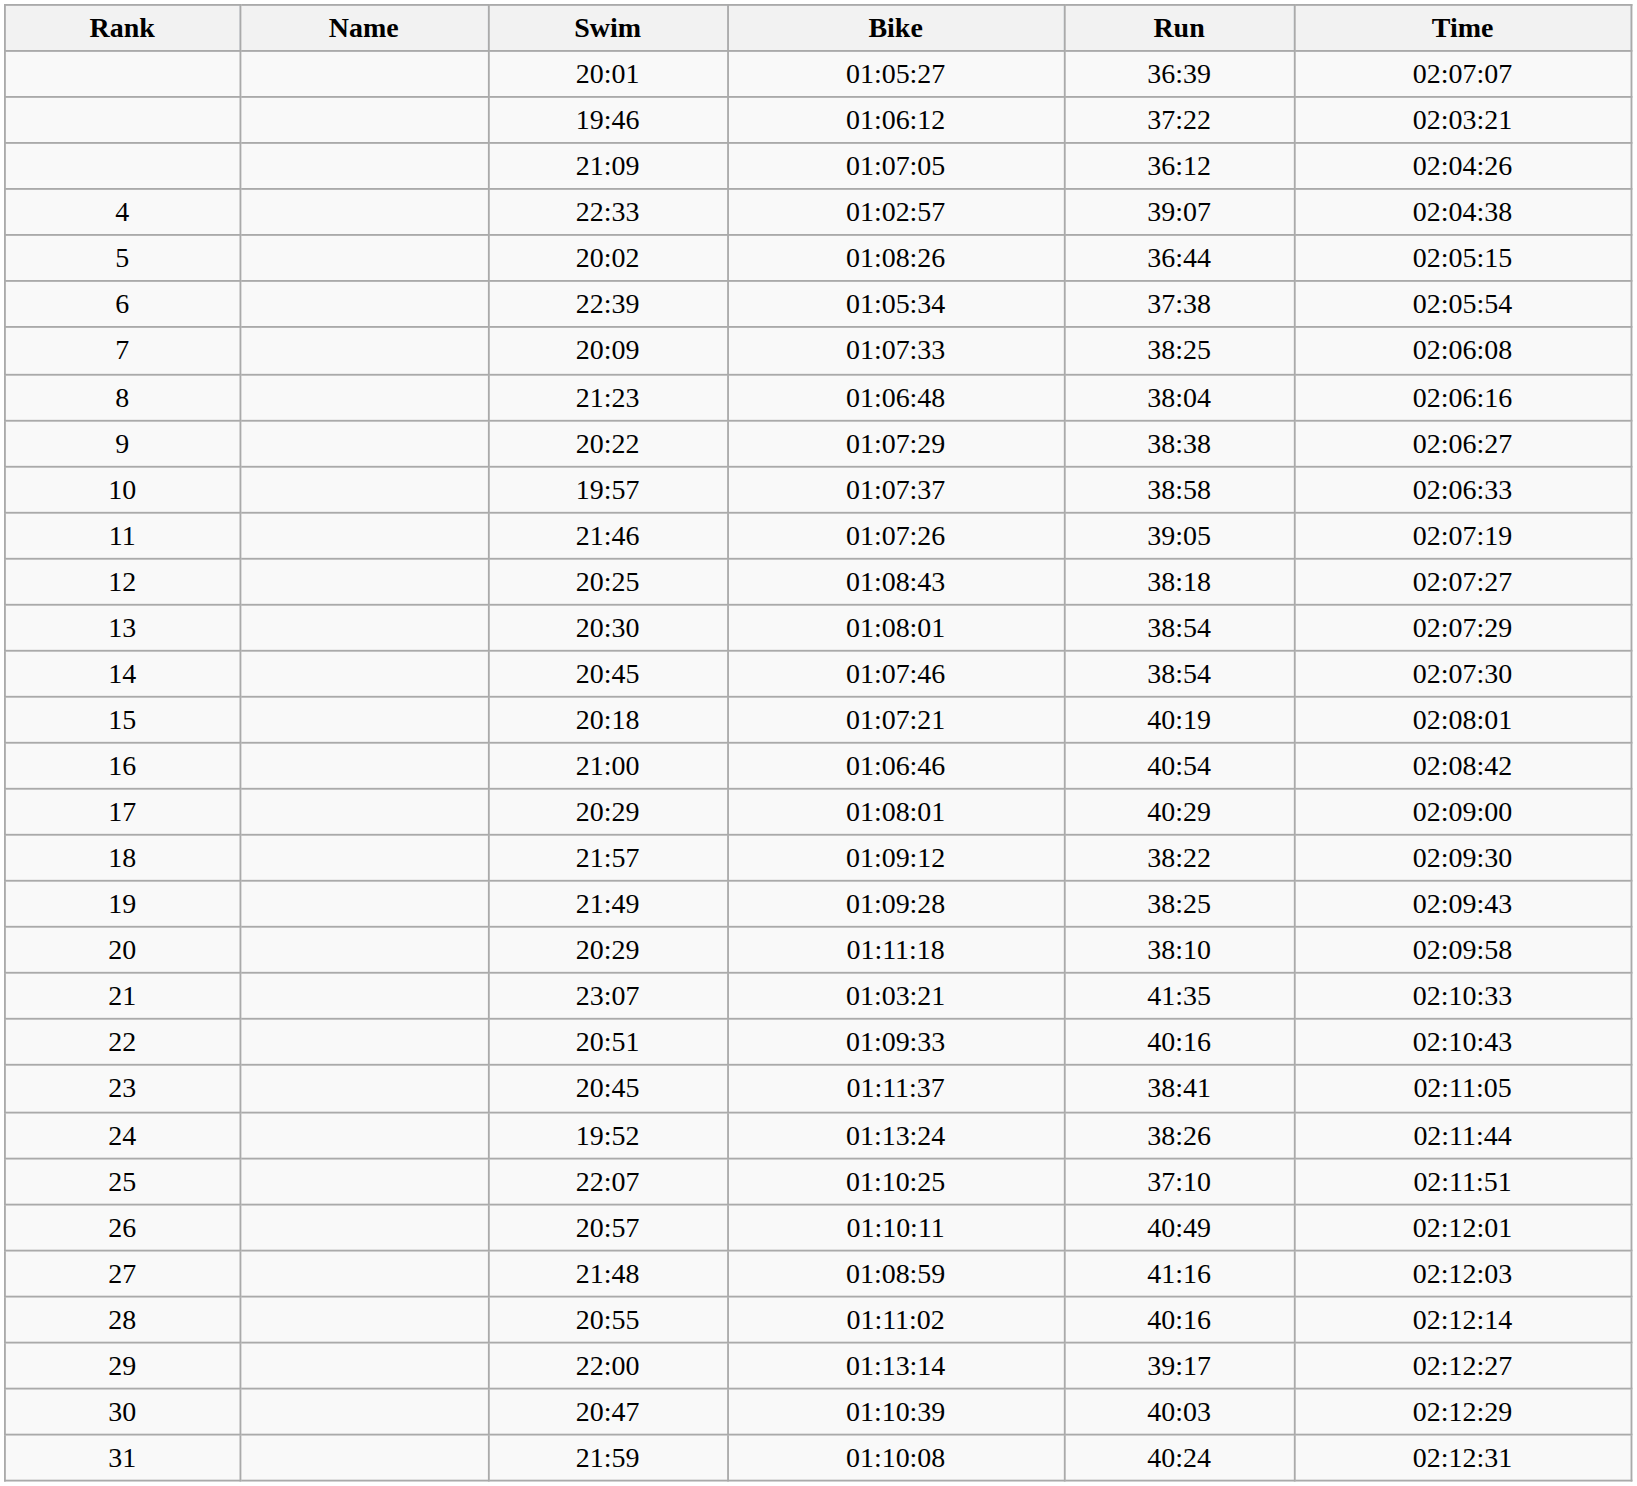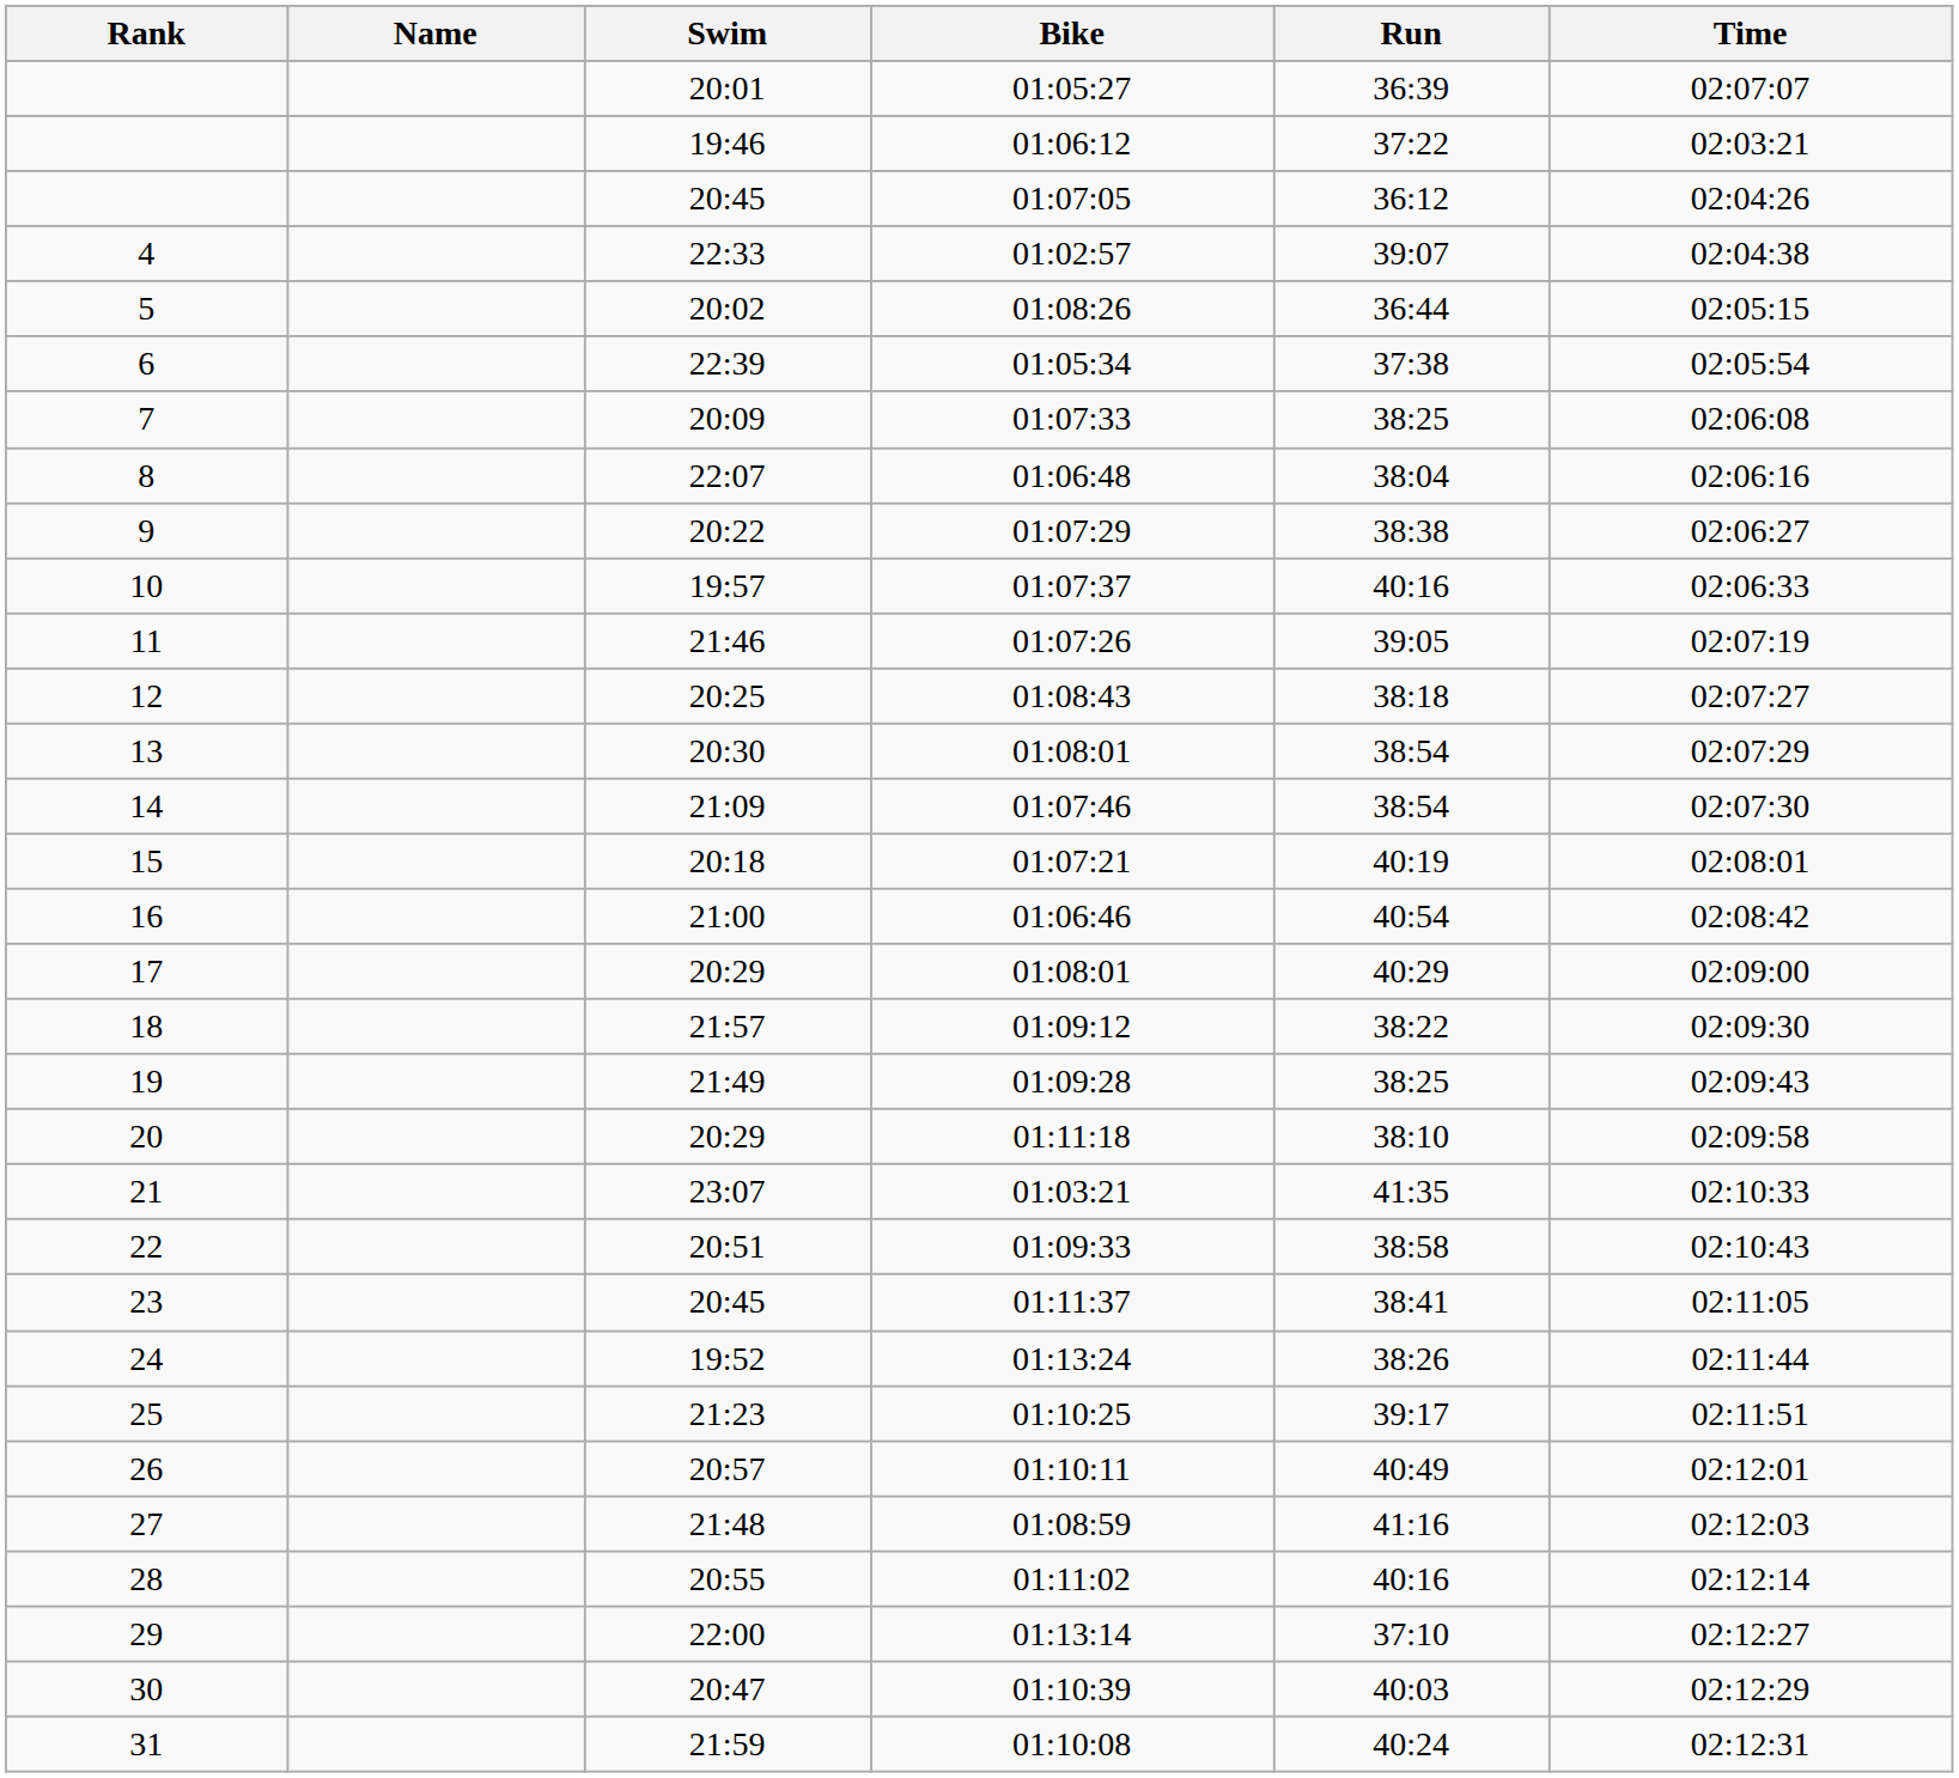01:07:05 | Swim: 21:09 -> 20:45
01:06:48 | Swim: 21:23 -> 22:07
01:07:37 | Run: 38:58 -> 40:16
01:07:46 | Swim: 20:45 -> 21:09
01:09:33 | Run: 40:16 -> 38:58
01:10:25 | Swim: 22:07 -> 21:23
01:10:25 | Run: 37:10 -> 39:17
01:13:14 | Run: 39:17 -> 37:10
